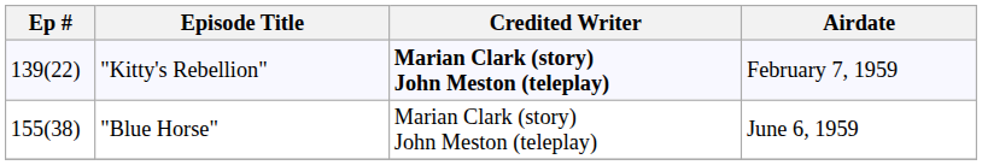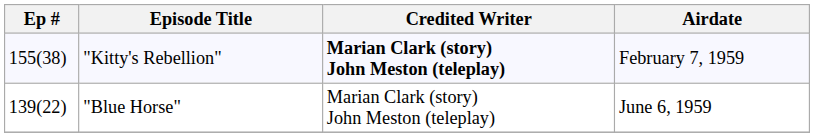"Kitty's Rebellion" | Ep #: 139(22) -> 155(38)
"Blue Horse" | Ep #: 155(38) -> 139(22)
